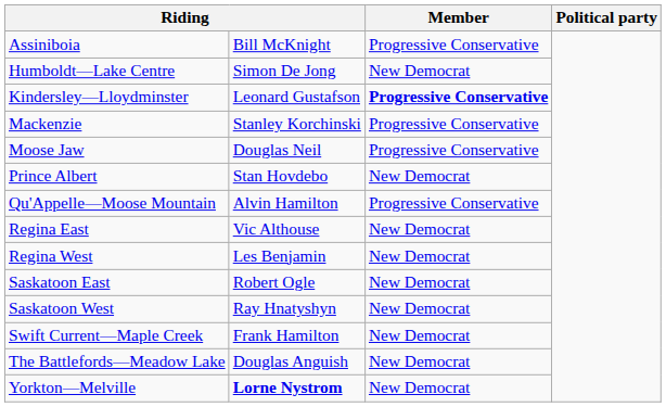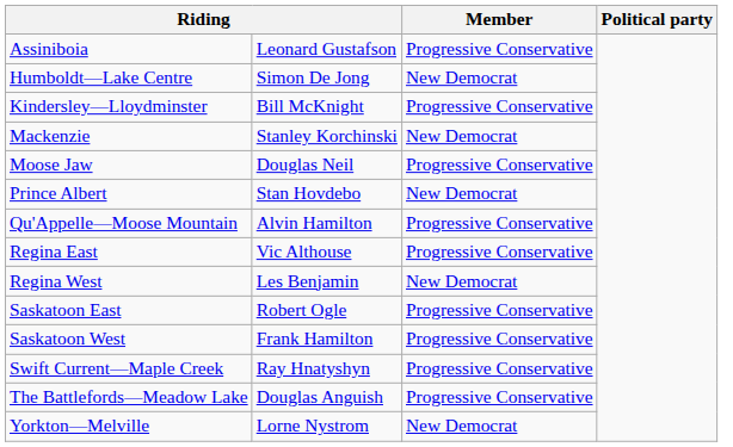Assiniboia | column 2: Bill McKnight -> Leonard Gustafson
Kindersley—Lloydminster | column 2: Leonard Gustafson -> Bill McKnight
Kindersley—Lloydminster | Member: bold -> normal
Mackenzie | Member: Progressive Conservative -> New Democrat
Regina East | Member: New Democrat -> Progressive Conservative
Saskatoon East | Member: New Democrat -> Progressive Conservative
Saskatoon West | column 2: Ray Hnatyshyn -> Frank Hamilton
Saskatoon West | Member: New Democrat -> Progressive Conservative
Swift Current—Maple Creek | column 2: Frank Hamilton -> Ray Hnatyshyn
Swift Current—Maple Creek | Member: New Democrat -> Progressive Conservative
The Battlefords—Meadow Lake | Member: New Democrat -> Progressive Conservative
Yorkton—Melville | column 2: bold -> normal
